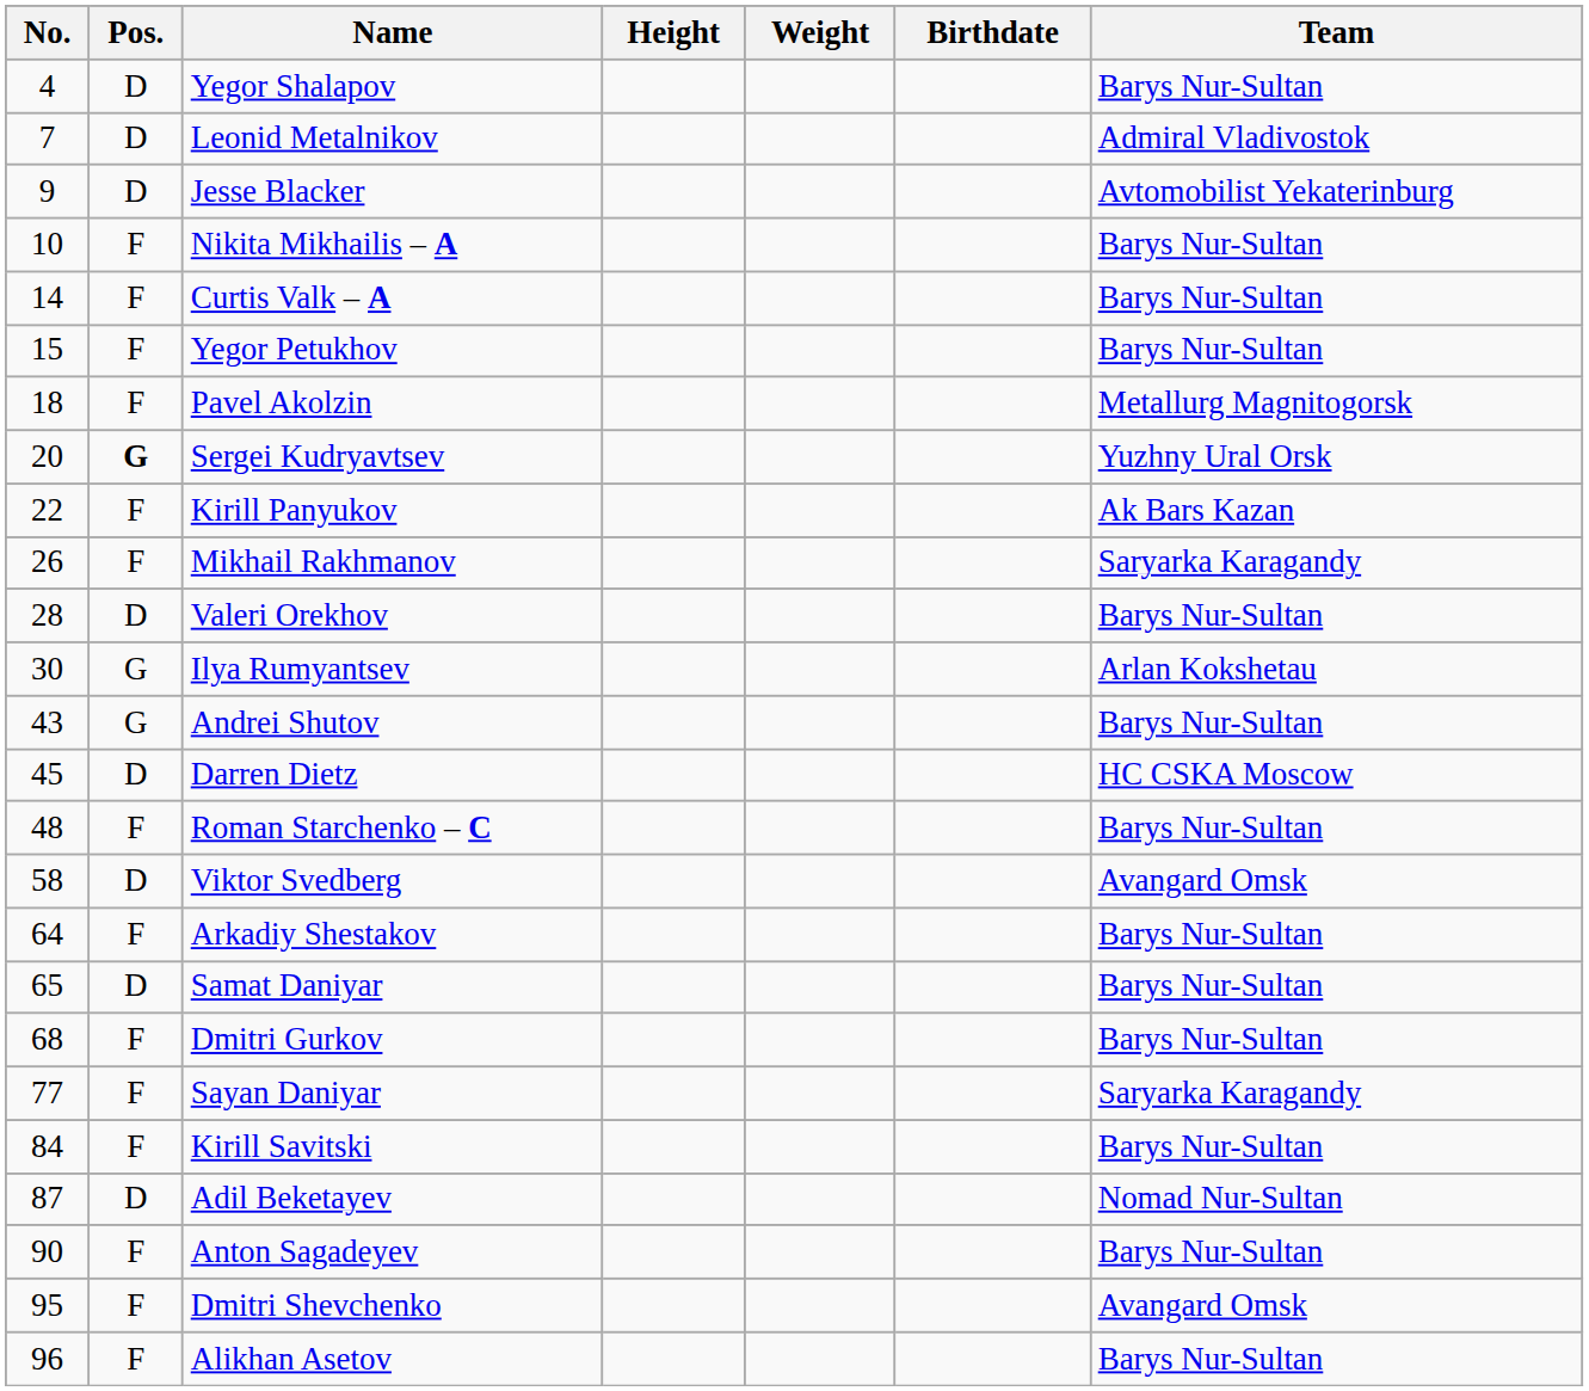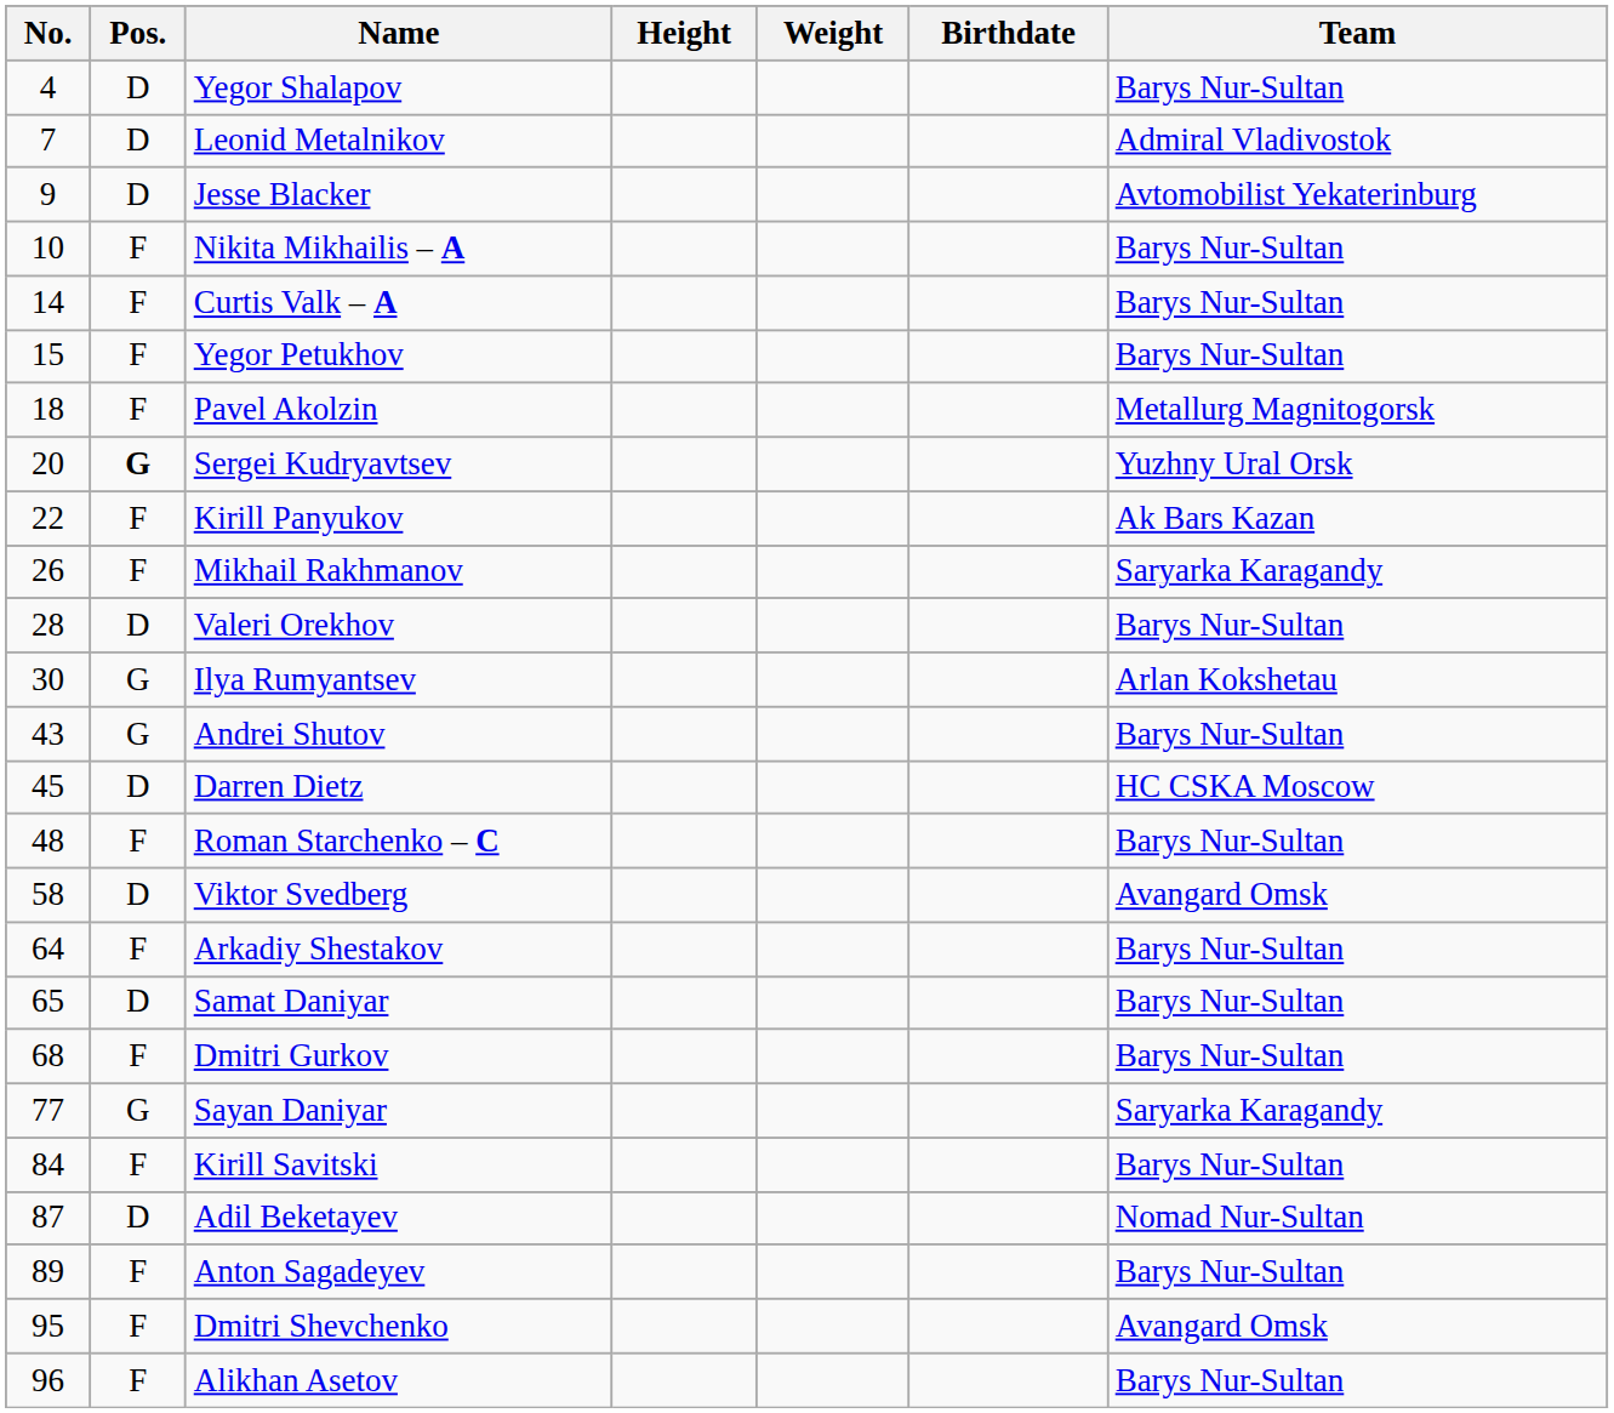Sayan Daniyar | Pos.: F -> G
Anton Sagadeyev | No.: 90 -> 89
